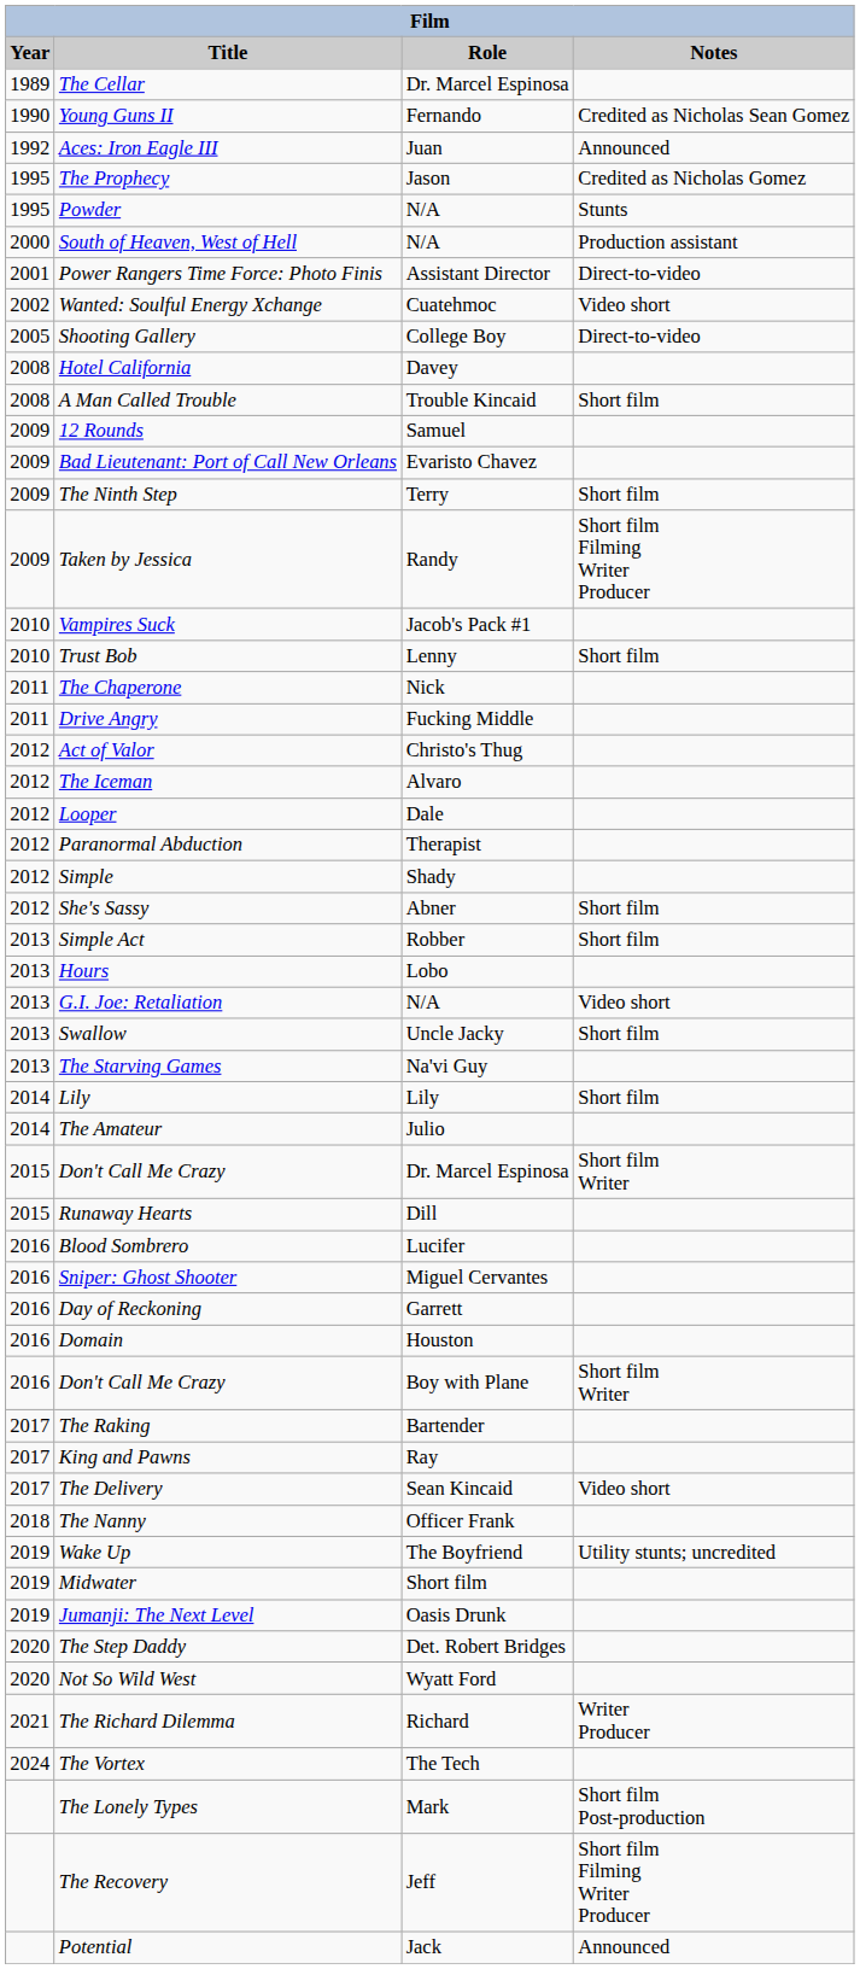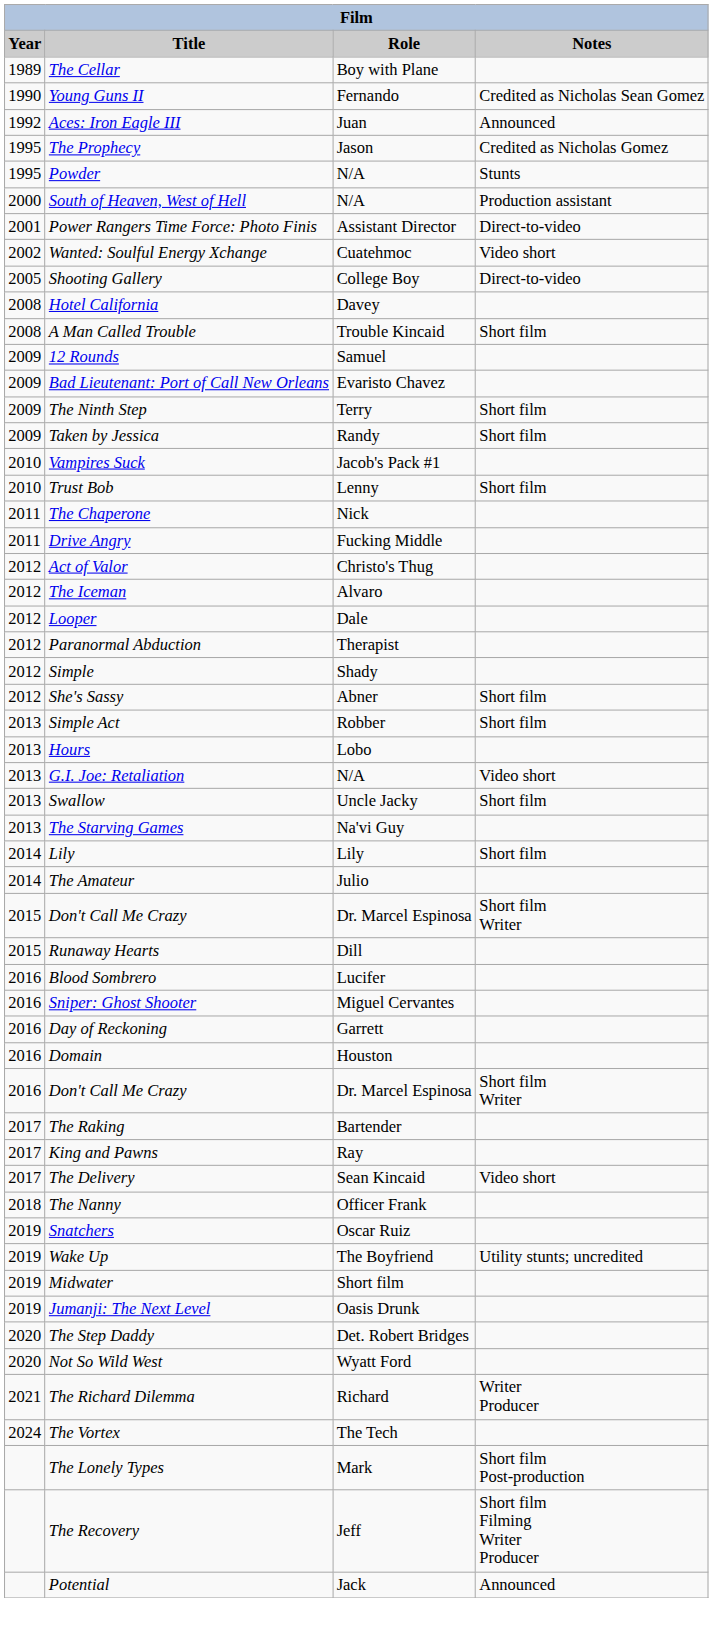The Cellar | Role: Dr. Marcel Espinosa -> Boy with Plane
Taken by Jessica | Notes: Short film Filming Writer Producer -> Short film
2016 / Don't Call Me Crazy | Role: Boy with Plane -> Dr. Marcel Espinosa
+ row: 2019 | Snatchers | Oscar Ruiz
